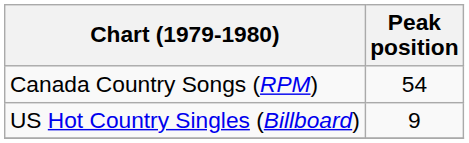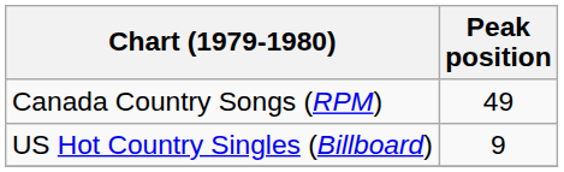Canada Country Songs (RPM) | Peak position: 54 -> 49
